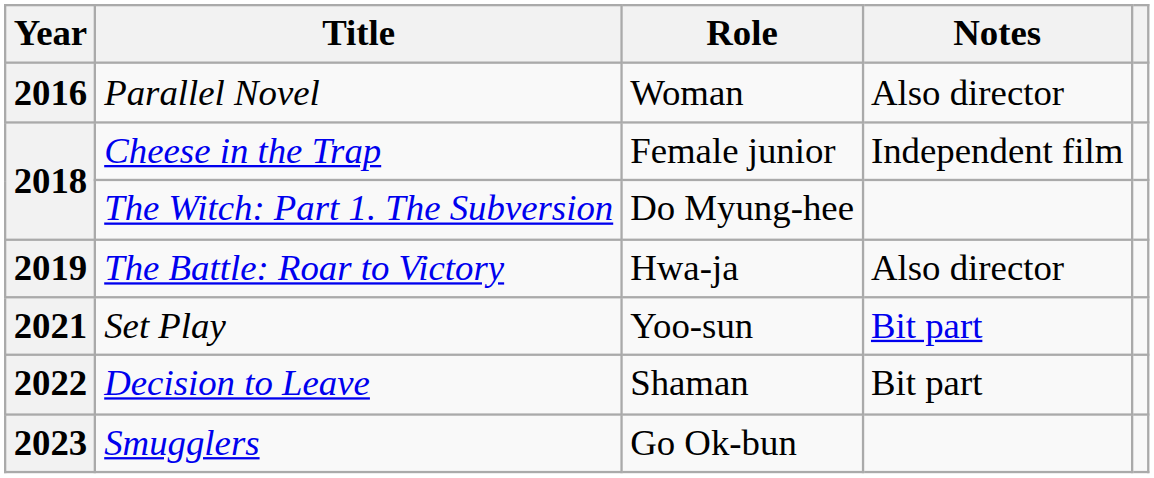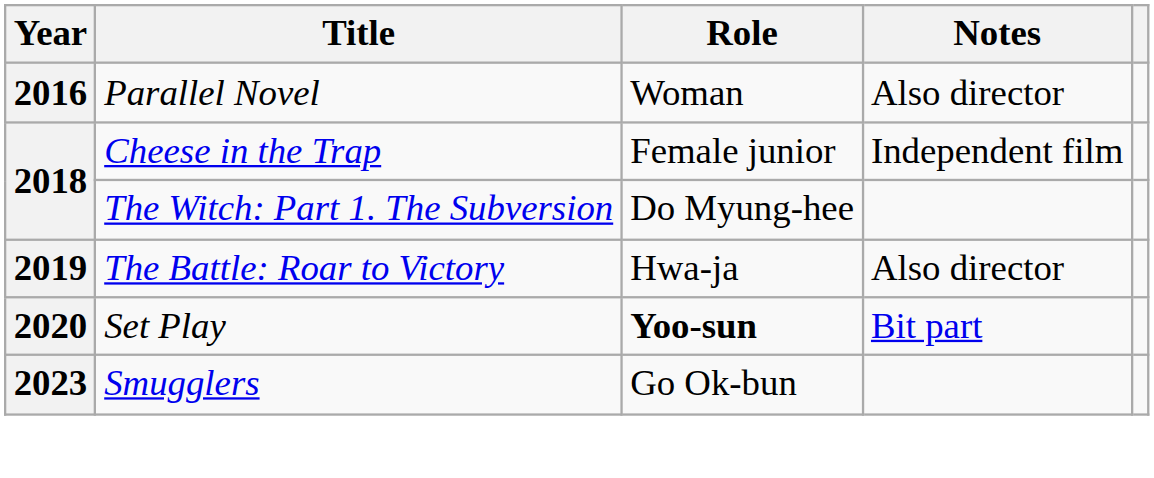Set Play | Year: 2021 -> 2020
Set Play | Role: normal -> bold
- row: 2022 | Decision to Leave | Shaman | Bit part
